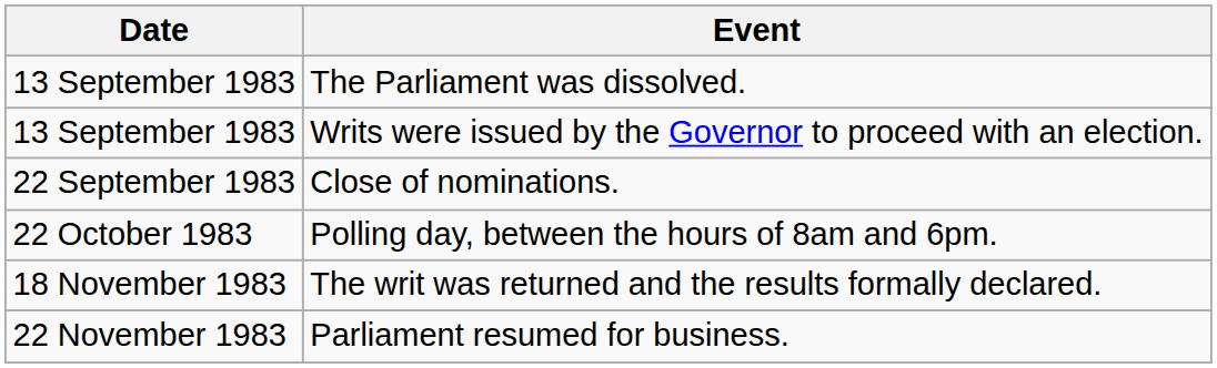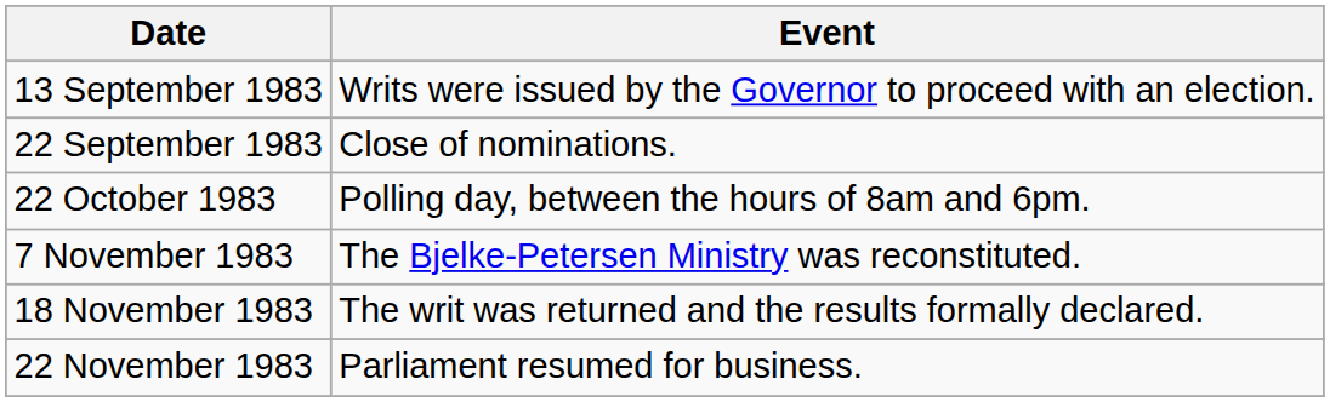- row: 13 September 1983 | The Parliament was dissolved.
+ row: 7 November 1983 | The Bjelke-Petersen Ministry was reconstituted.
